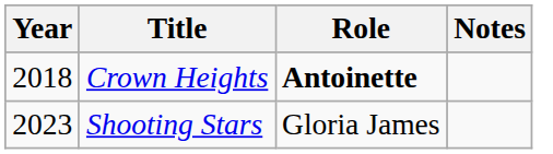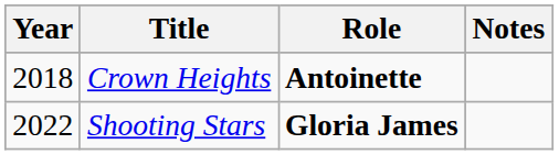Shooting Stars | Year: 2023 -> 2022
Shooting Stars | Role: normal -> bold
